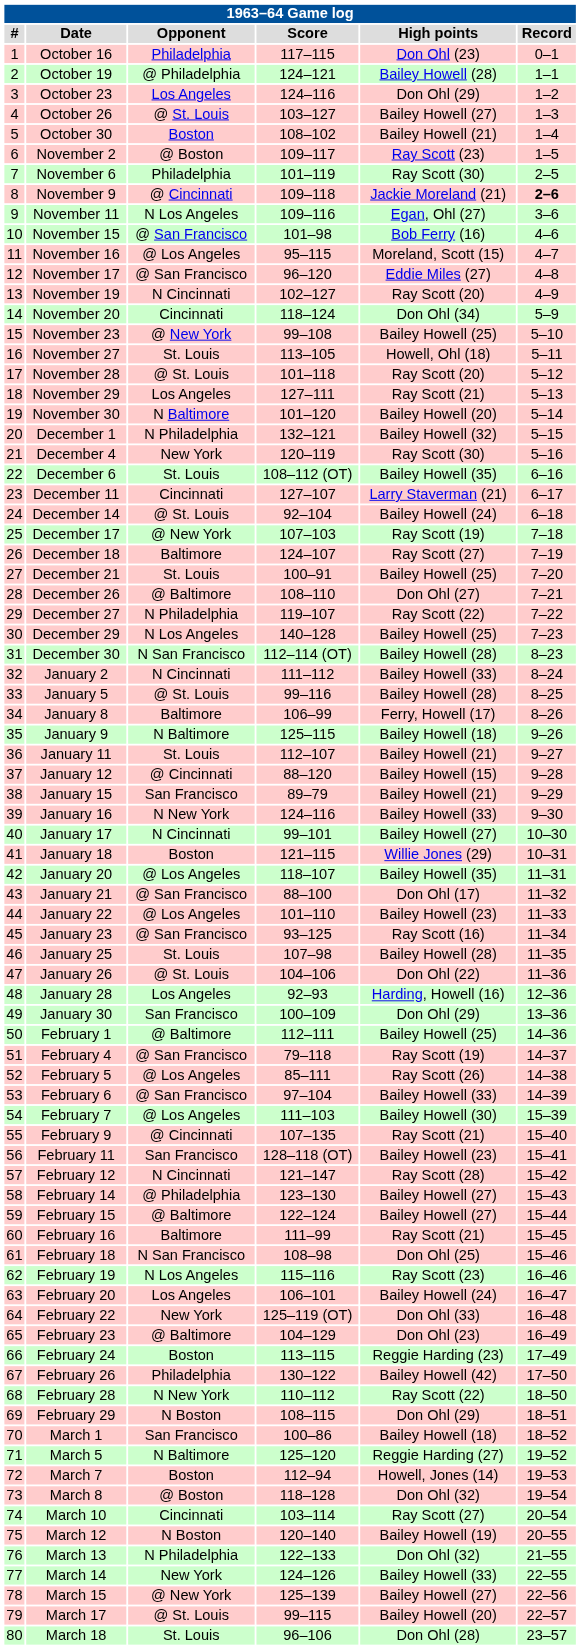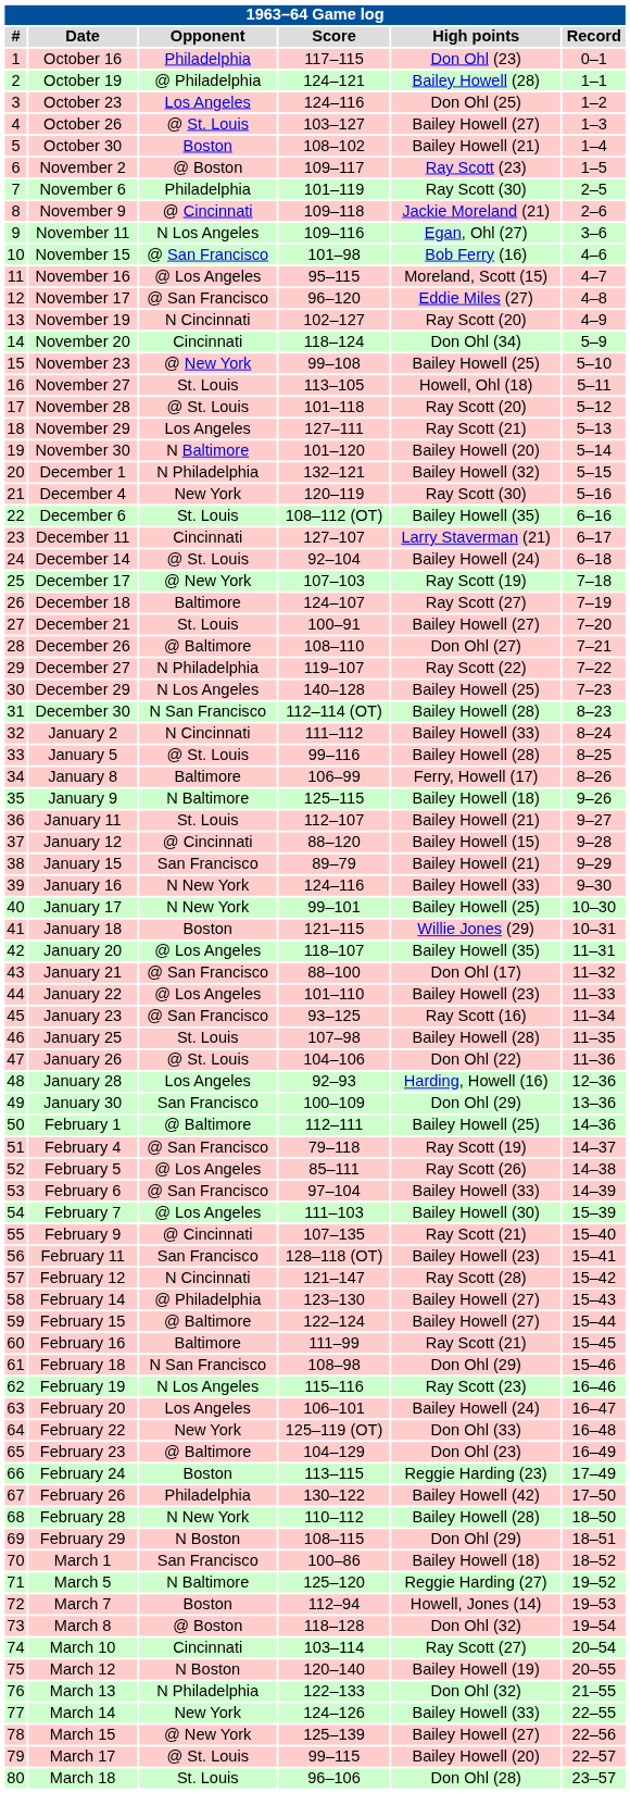October 23 | High points: Don Ohl (29) -> Don Ohl (25)
November 9 | Record: bold -> normal
December 21 | High points: Bailey Howell (25) -> Bailey Howell (27)
January 17 | Opponent: N Cincinnati -> N New York
January 17 | High points: Bailey Howell (27) -> Bailey Howell (25)
February 18 | High points: Don Ohl (25) -> Don Ohl (29)
February 28 | High points: Ray Scott (22) -> Bailey Howell (28)
